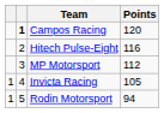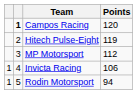Hitech Pulse-Eight | Points: 116 -> 119
Invicta Racing | Points: 105 -> 106
